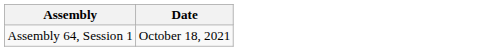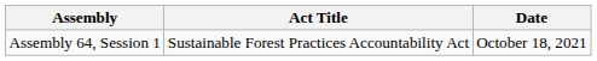+ column: Act Title | Sustainable Forest Practices Accountability Act
